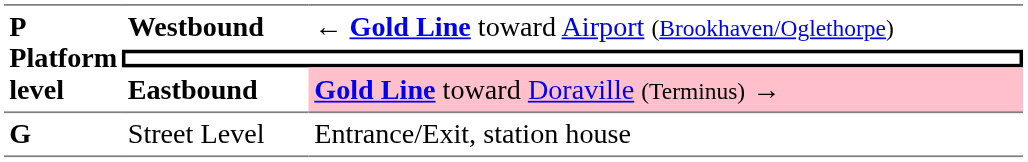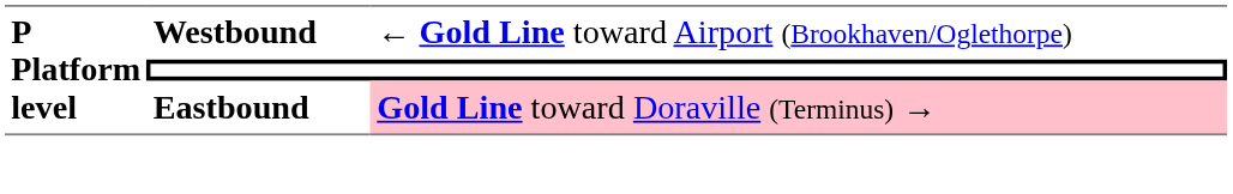- row: G | Street Level | Entrance/Exit, station house
